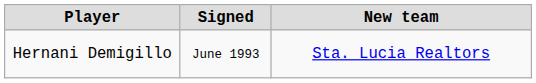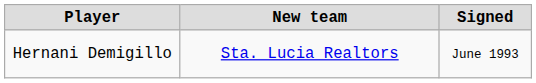columns swapped: Signed <-> New team
